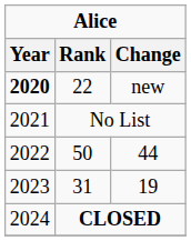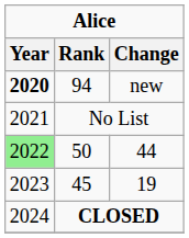new | Rank: 22 -> 94
44 | Year: no background -> lightgreen background
19 | Rank: 31 -> 45
